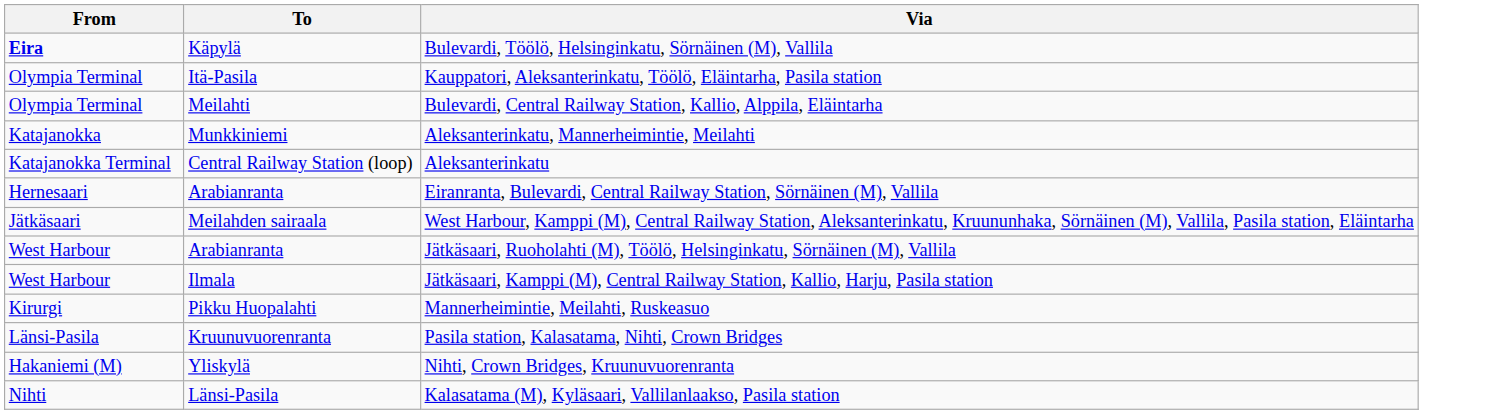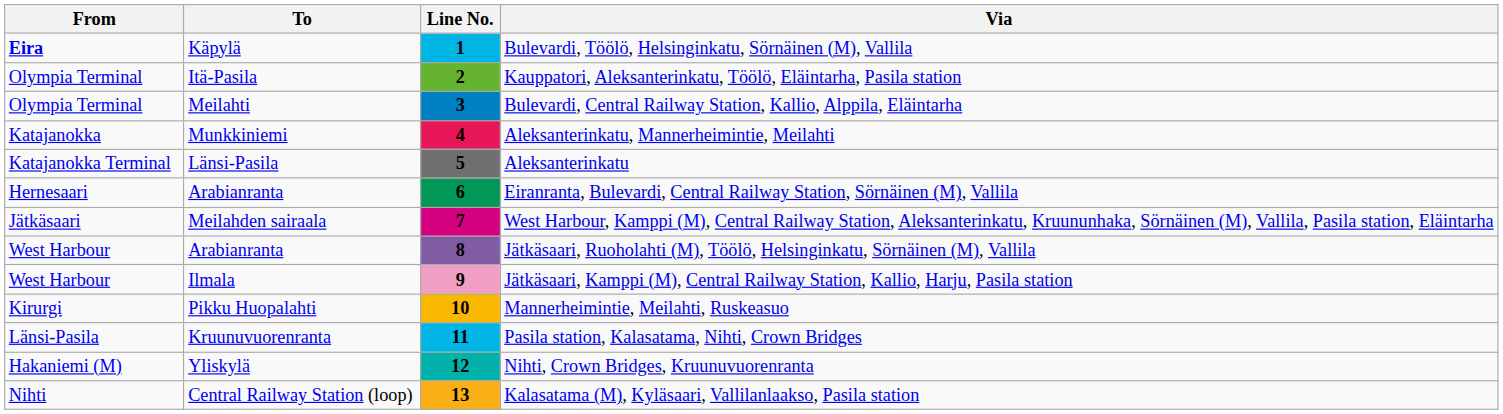+ column: Line No. | 1 | 2 | 3 | 4 | 5 | 6 | 7 | 8 | 9 | 10 | 11 | 12 | 13
Aleksanterinkatu | To: Central Railway Station (loop) -> Länsi-Pasila
Kalasatama (M), Kyläsaari, Vallilanlaakso, Pasila station | To: Länsi-Pasila -> Central Railway Station (loop)
